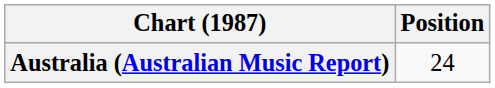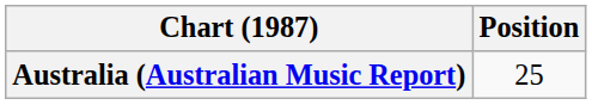Australia (Australian Music Report) | Position: 24 -> 25
